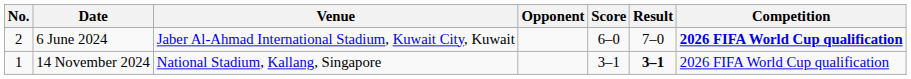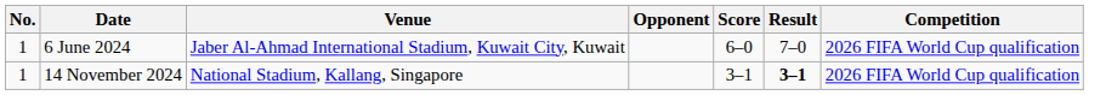6 June 2024 | No.: 2 -> 1
6 June 2024 | Competition: bold -> normal
